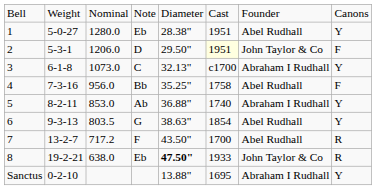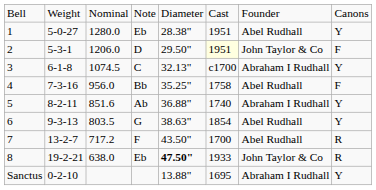3 | column 3: 1073.0 -> 1074.5
5 | column 3: 853.0 -> 851.6
